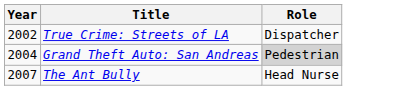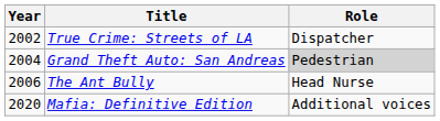The Ant Bully | Year: 2007 -> 2006
+ row: 2020 | Mafia: Definitive Edition | Additional voices
